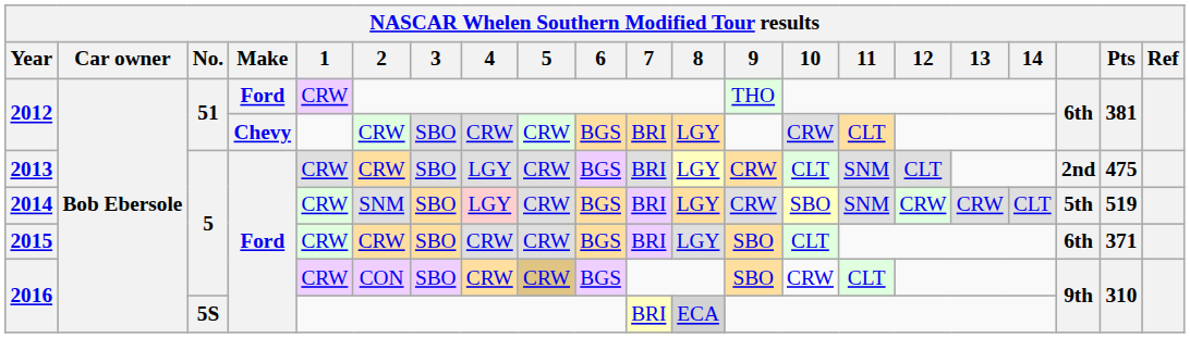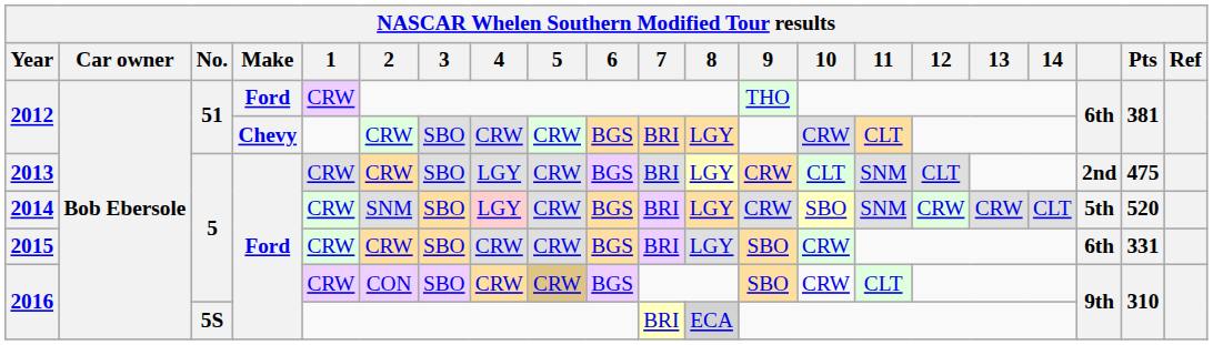2014 | Pts: 519 -> 520
2015 | 10: CLT -> CRW
2015 | Pts: 371 -> 331
